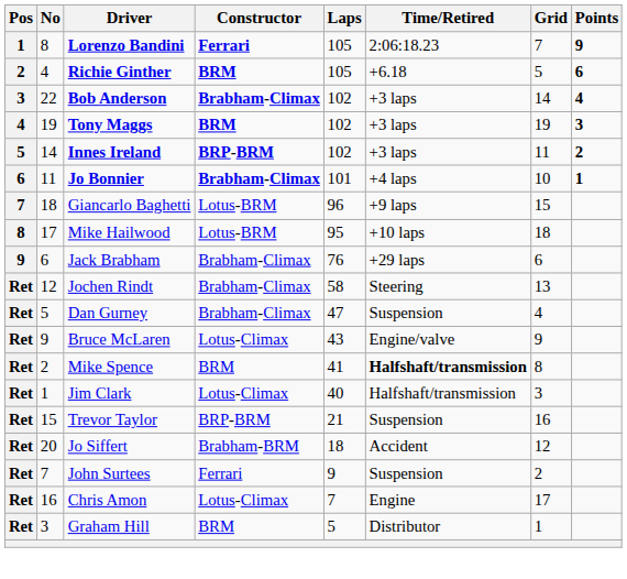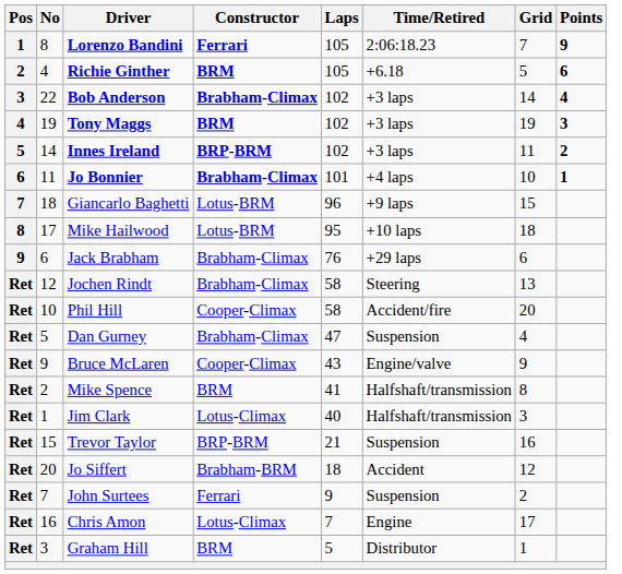+ row: Ret | 10 | Phil Hill | Cooper-Climax | 58 | Accident/fire | 20
Bruce McLaren | Constructor: Lotus-Climax -> Cooper-Climax
Mike Spence | Time/Retired: bold -> normal
